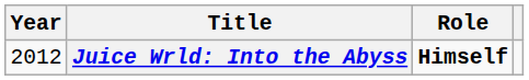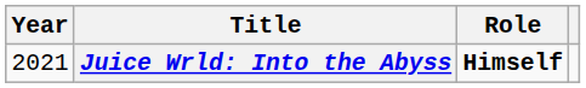Juice Wrld: Into the Abyss | Year: 2012 -> 2021
